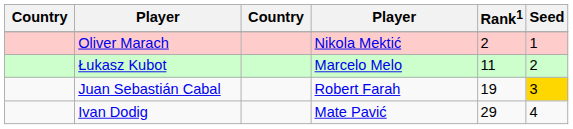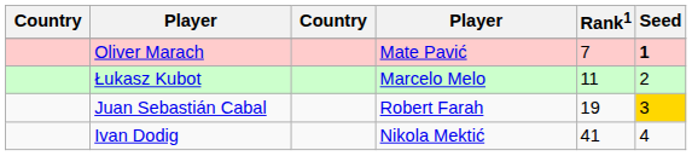Oliver Marach | column 4: Nikola Mektić -> Mate Pavić
Oliver Marach | Rank1: 2 -> 7
Oliver Marach | Seed: normal -> bold
Ivan Dodig | column 4: Mate Pavić -> Nikola Mektić
Ivan Dodig | Rank1: 29 -> 41
